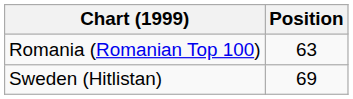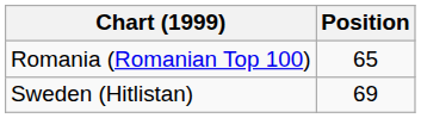Romania (Romanian Top 100) | Position: 63 -> 65
